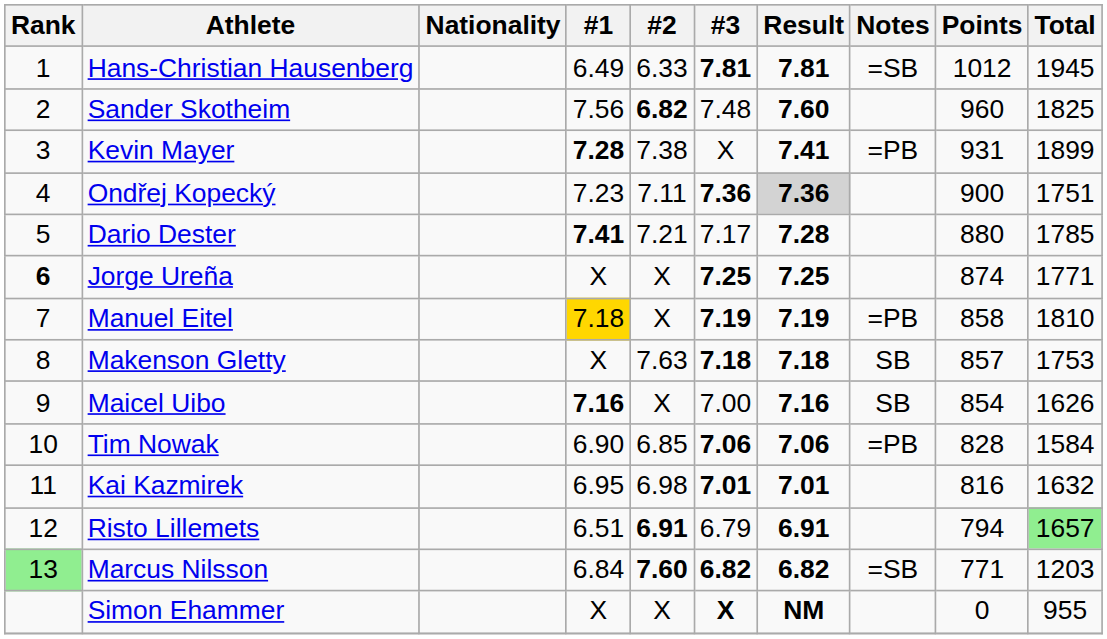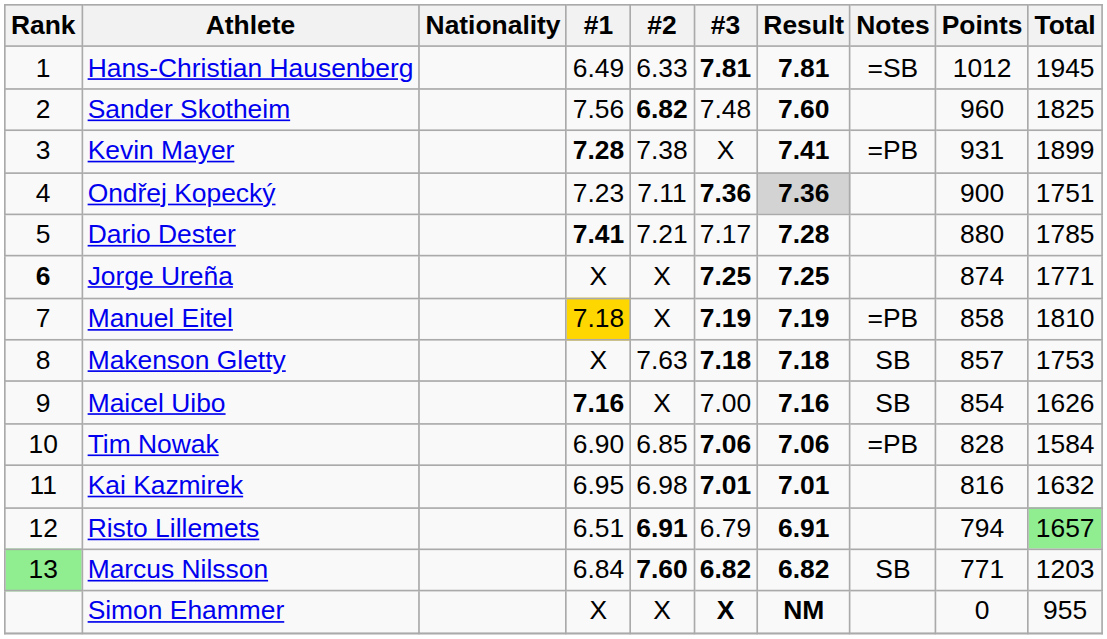Marcus Nilsson | Notes: =SB -> SB
